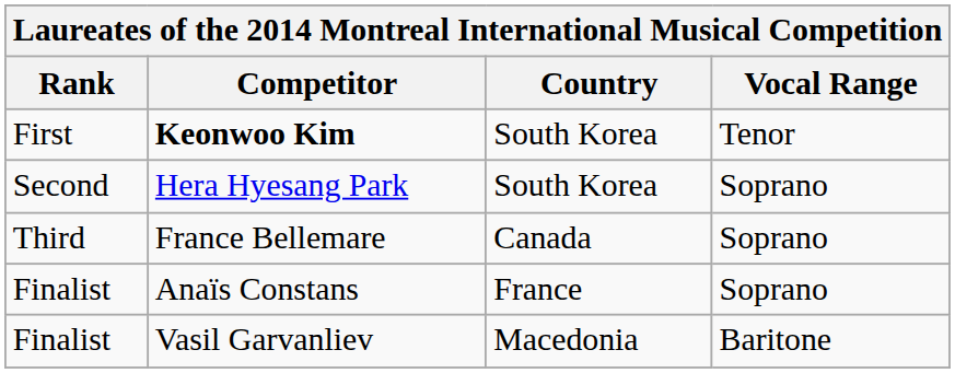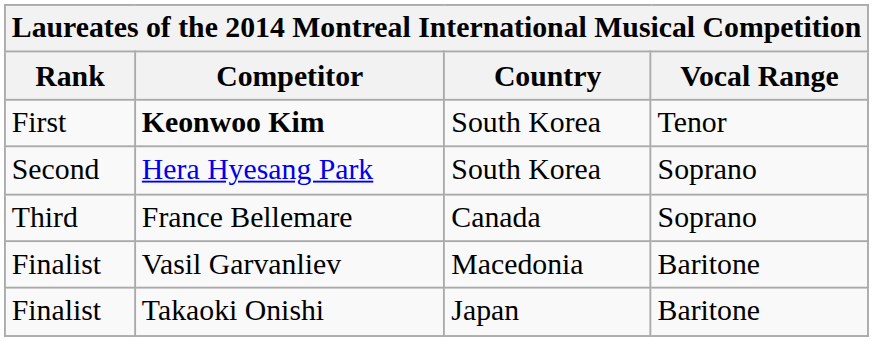- row: Finalist | Anaïs Constans | France | Soprano
+ row: Finalist | Takaoki Onishi | Japan | Baritone
